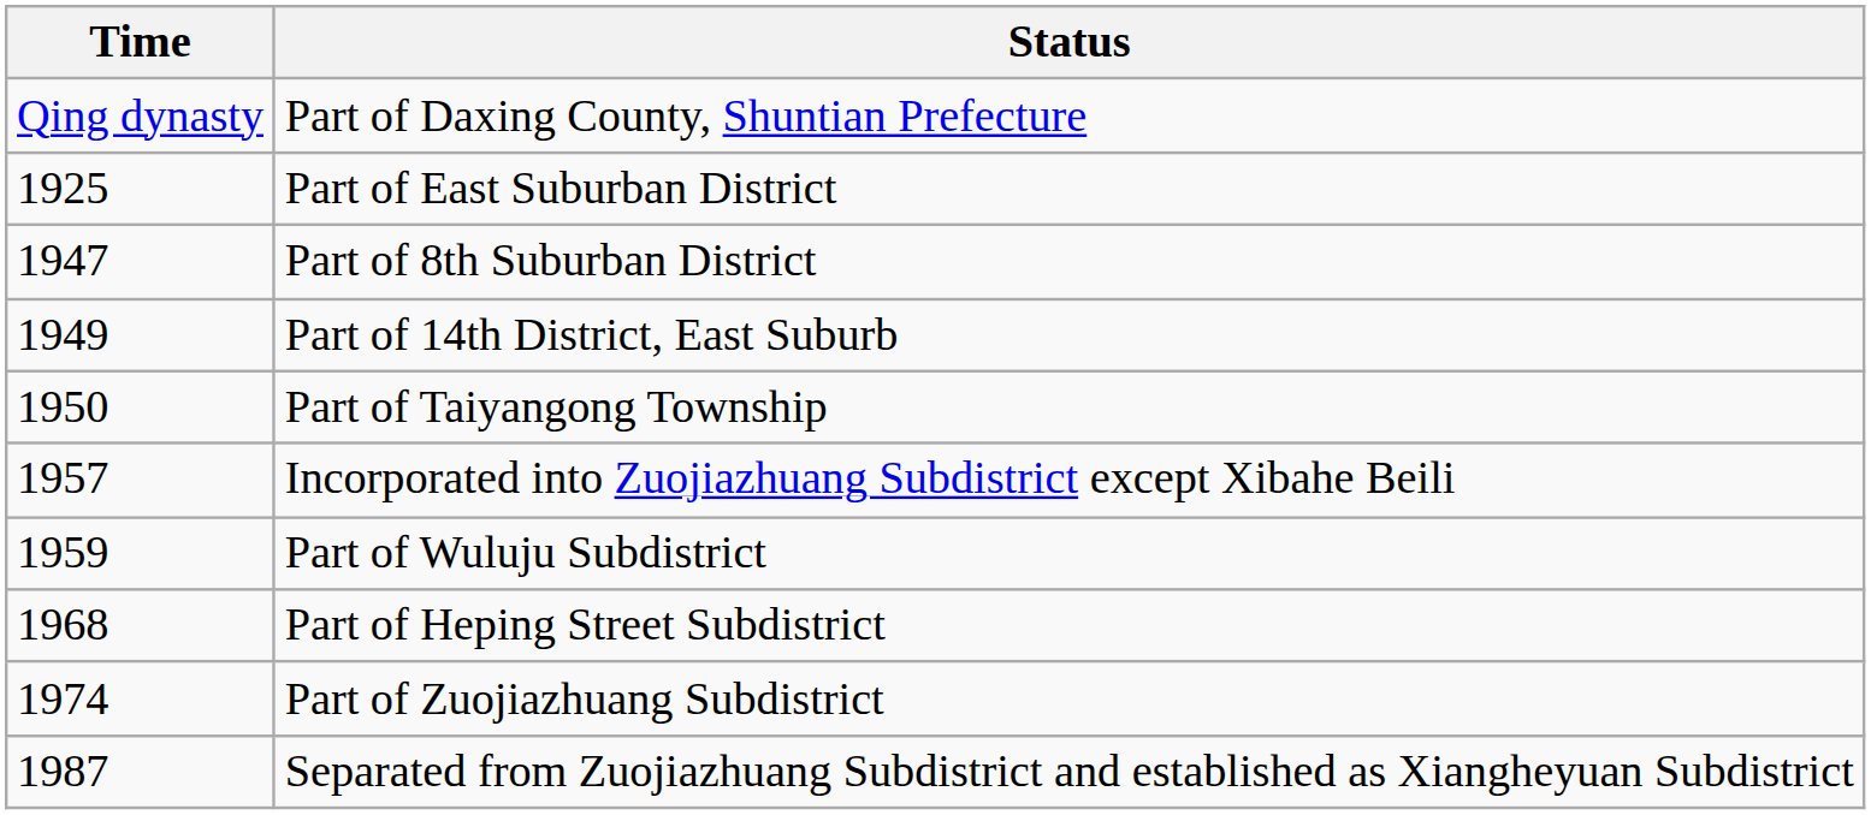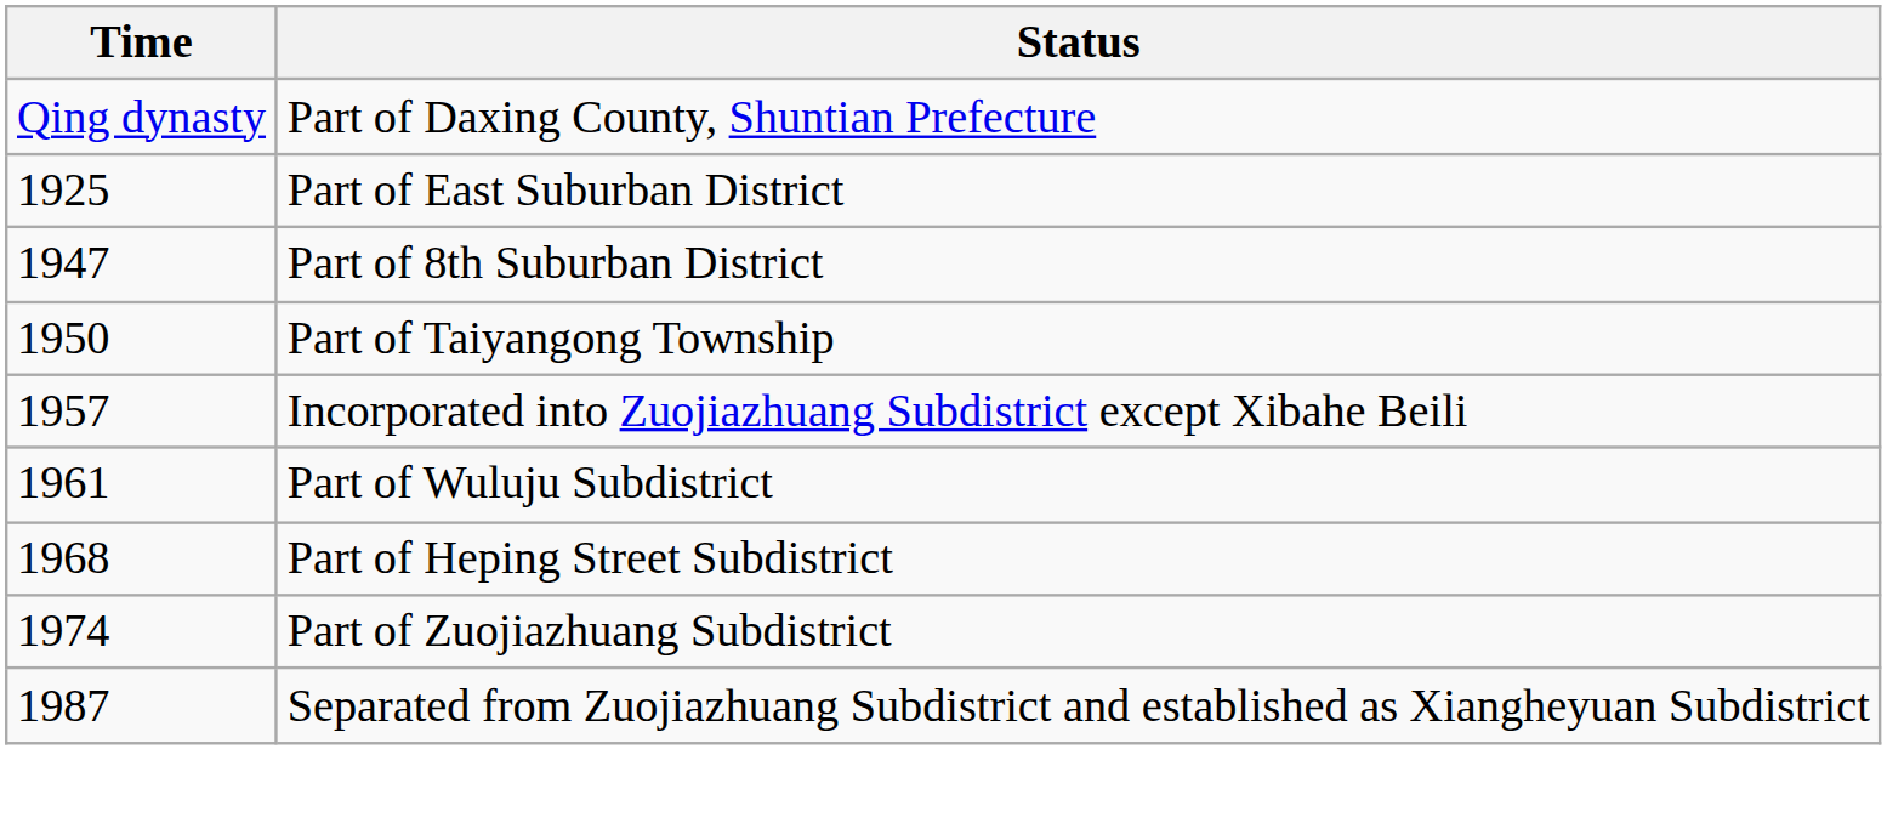- row: 1949 | Part of 14th District, East Suburb
Part of Wuluju Subdistrict | Time: 1959 -> 1961
